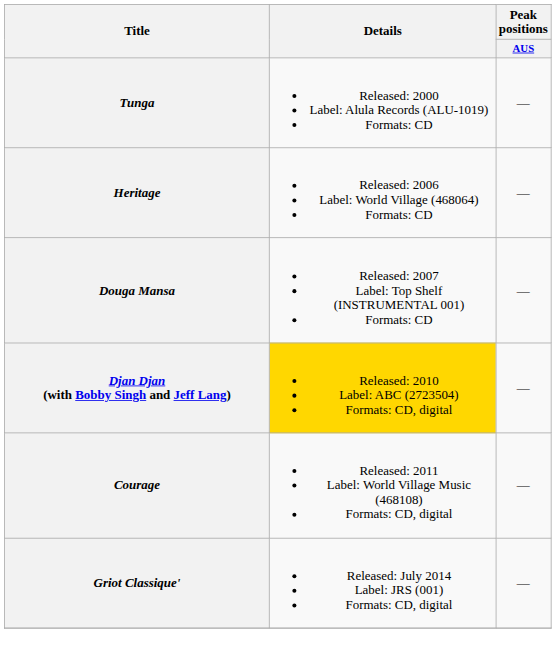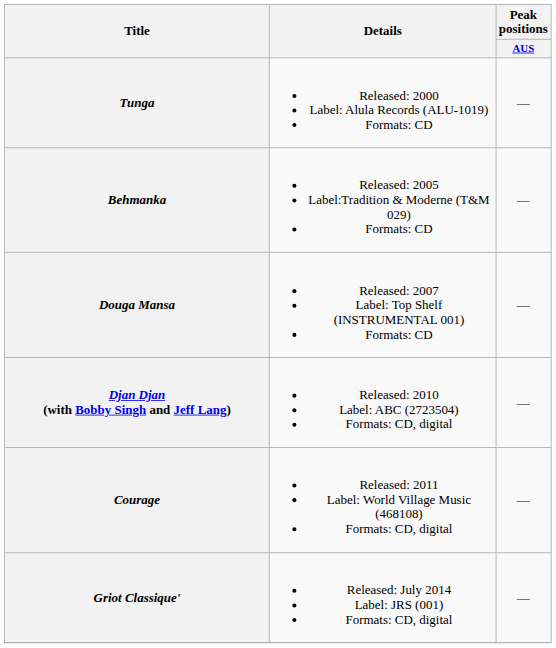+ row: Behmanka | Released: 2005 Label:Tradition & Moderne (T&M 029) Formats: CD | —
- row: Heritage | Released: 2006 Label: World Village (468064) Formats: CD | —
Djan Djan (with Bobby Singh and Jeff Lang) | Details: gold background -> no background
